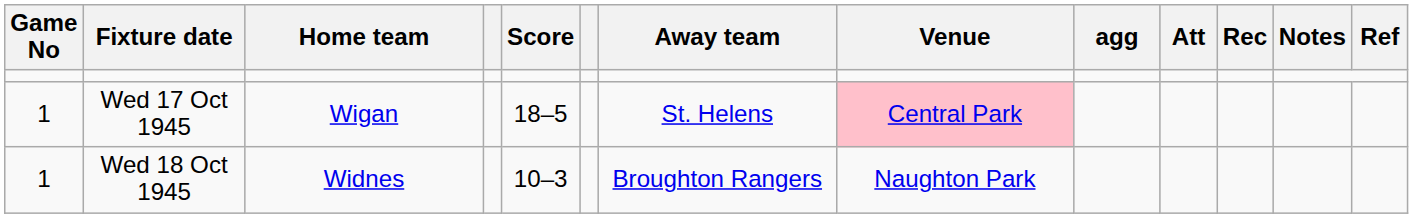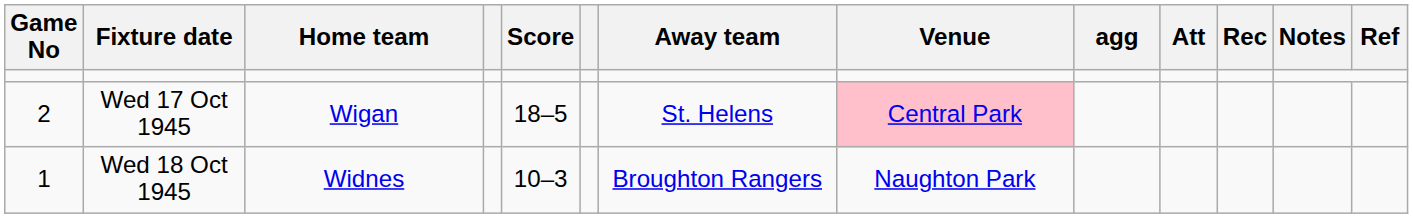Wed 17 Oct 1945 | Game No: 1 -> 2
